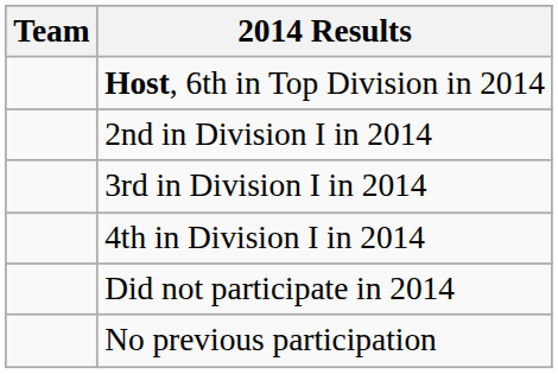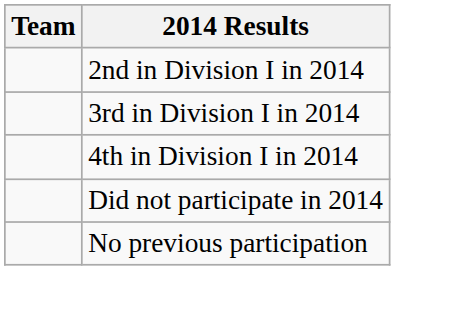- row: Host, 6th in Top Division in 2014
